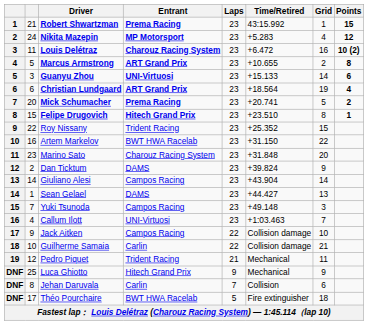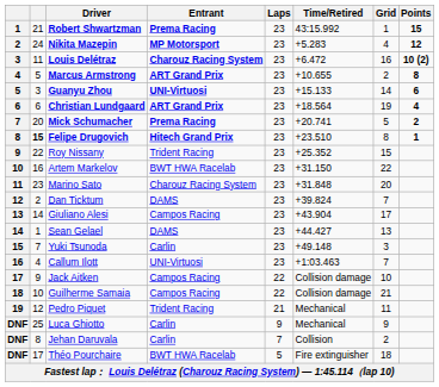Felipe Drugovich | column 2: normal -> bold
Dan Ticktum | Grid: 9 -> 7
Giuliano Alesi | Grid: 14 -> 17
Yuki Tsunoda | Entrant: Campos Racing -> Carlin
Guilherme Samaia | Entrant: Carlin -> Campos Racing
Luca Ghiotto | Entrant: Hitech Grand Prix -> Carlin
Jehan Daruvala | Grid: 6 -> 2
